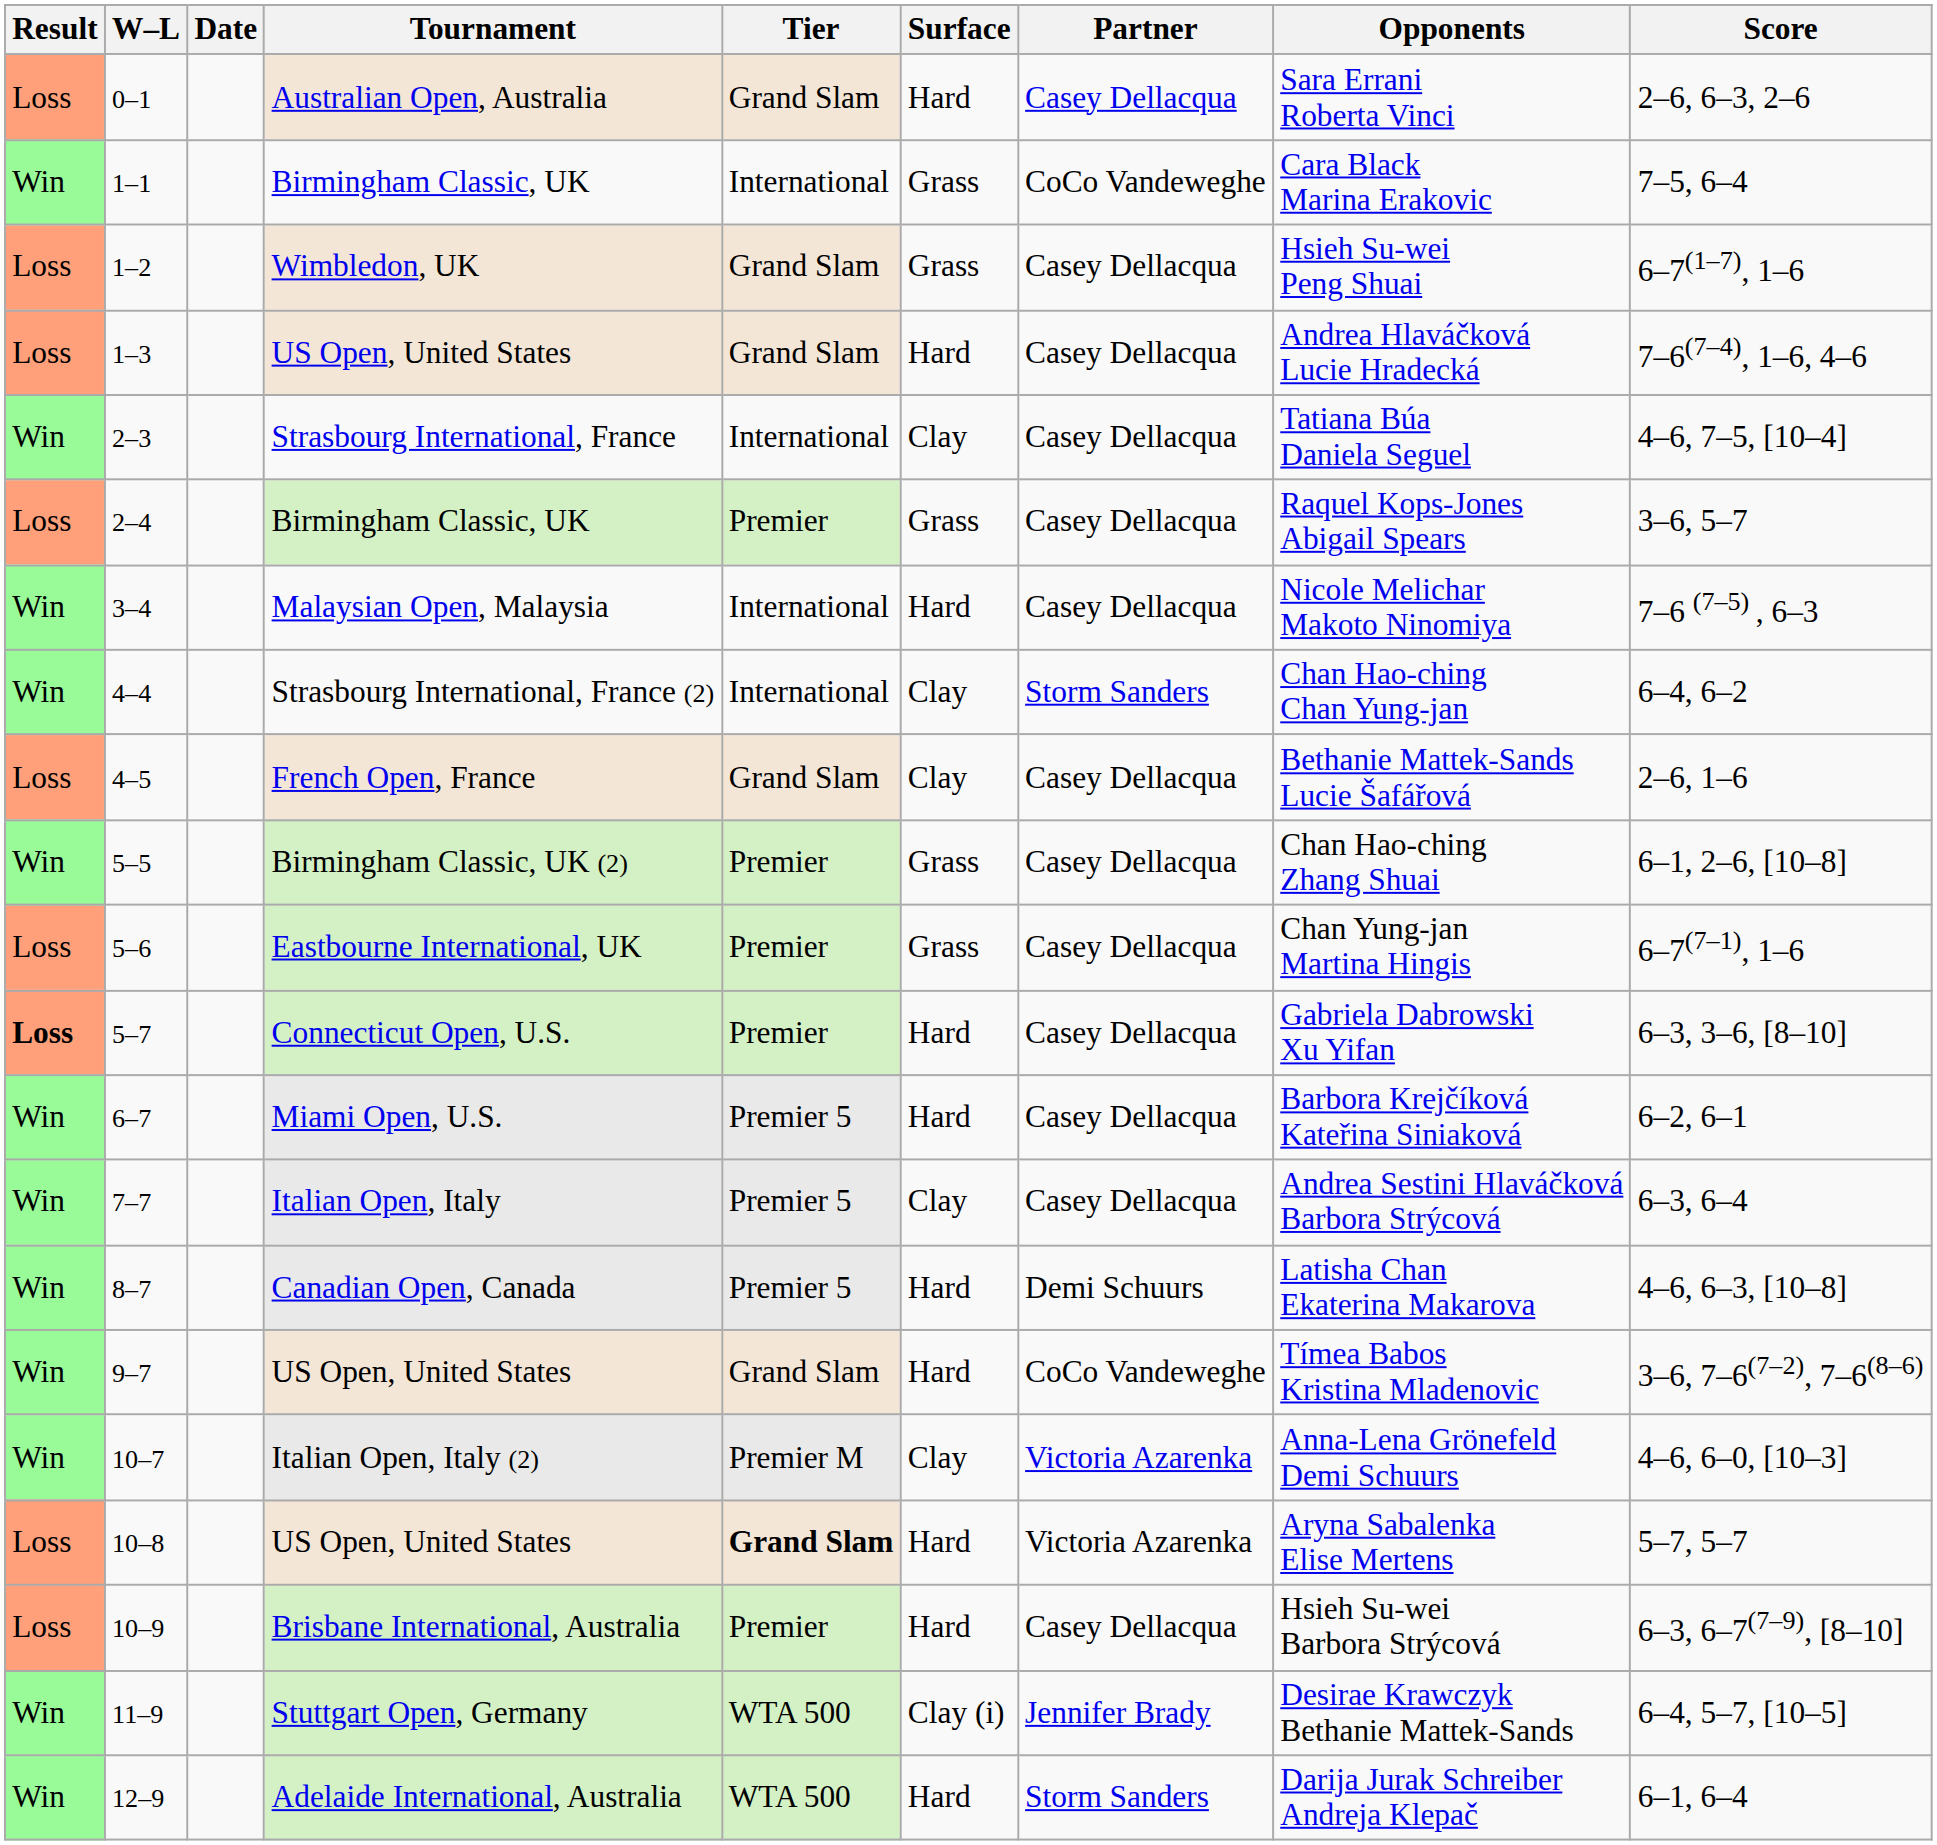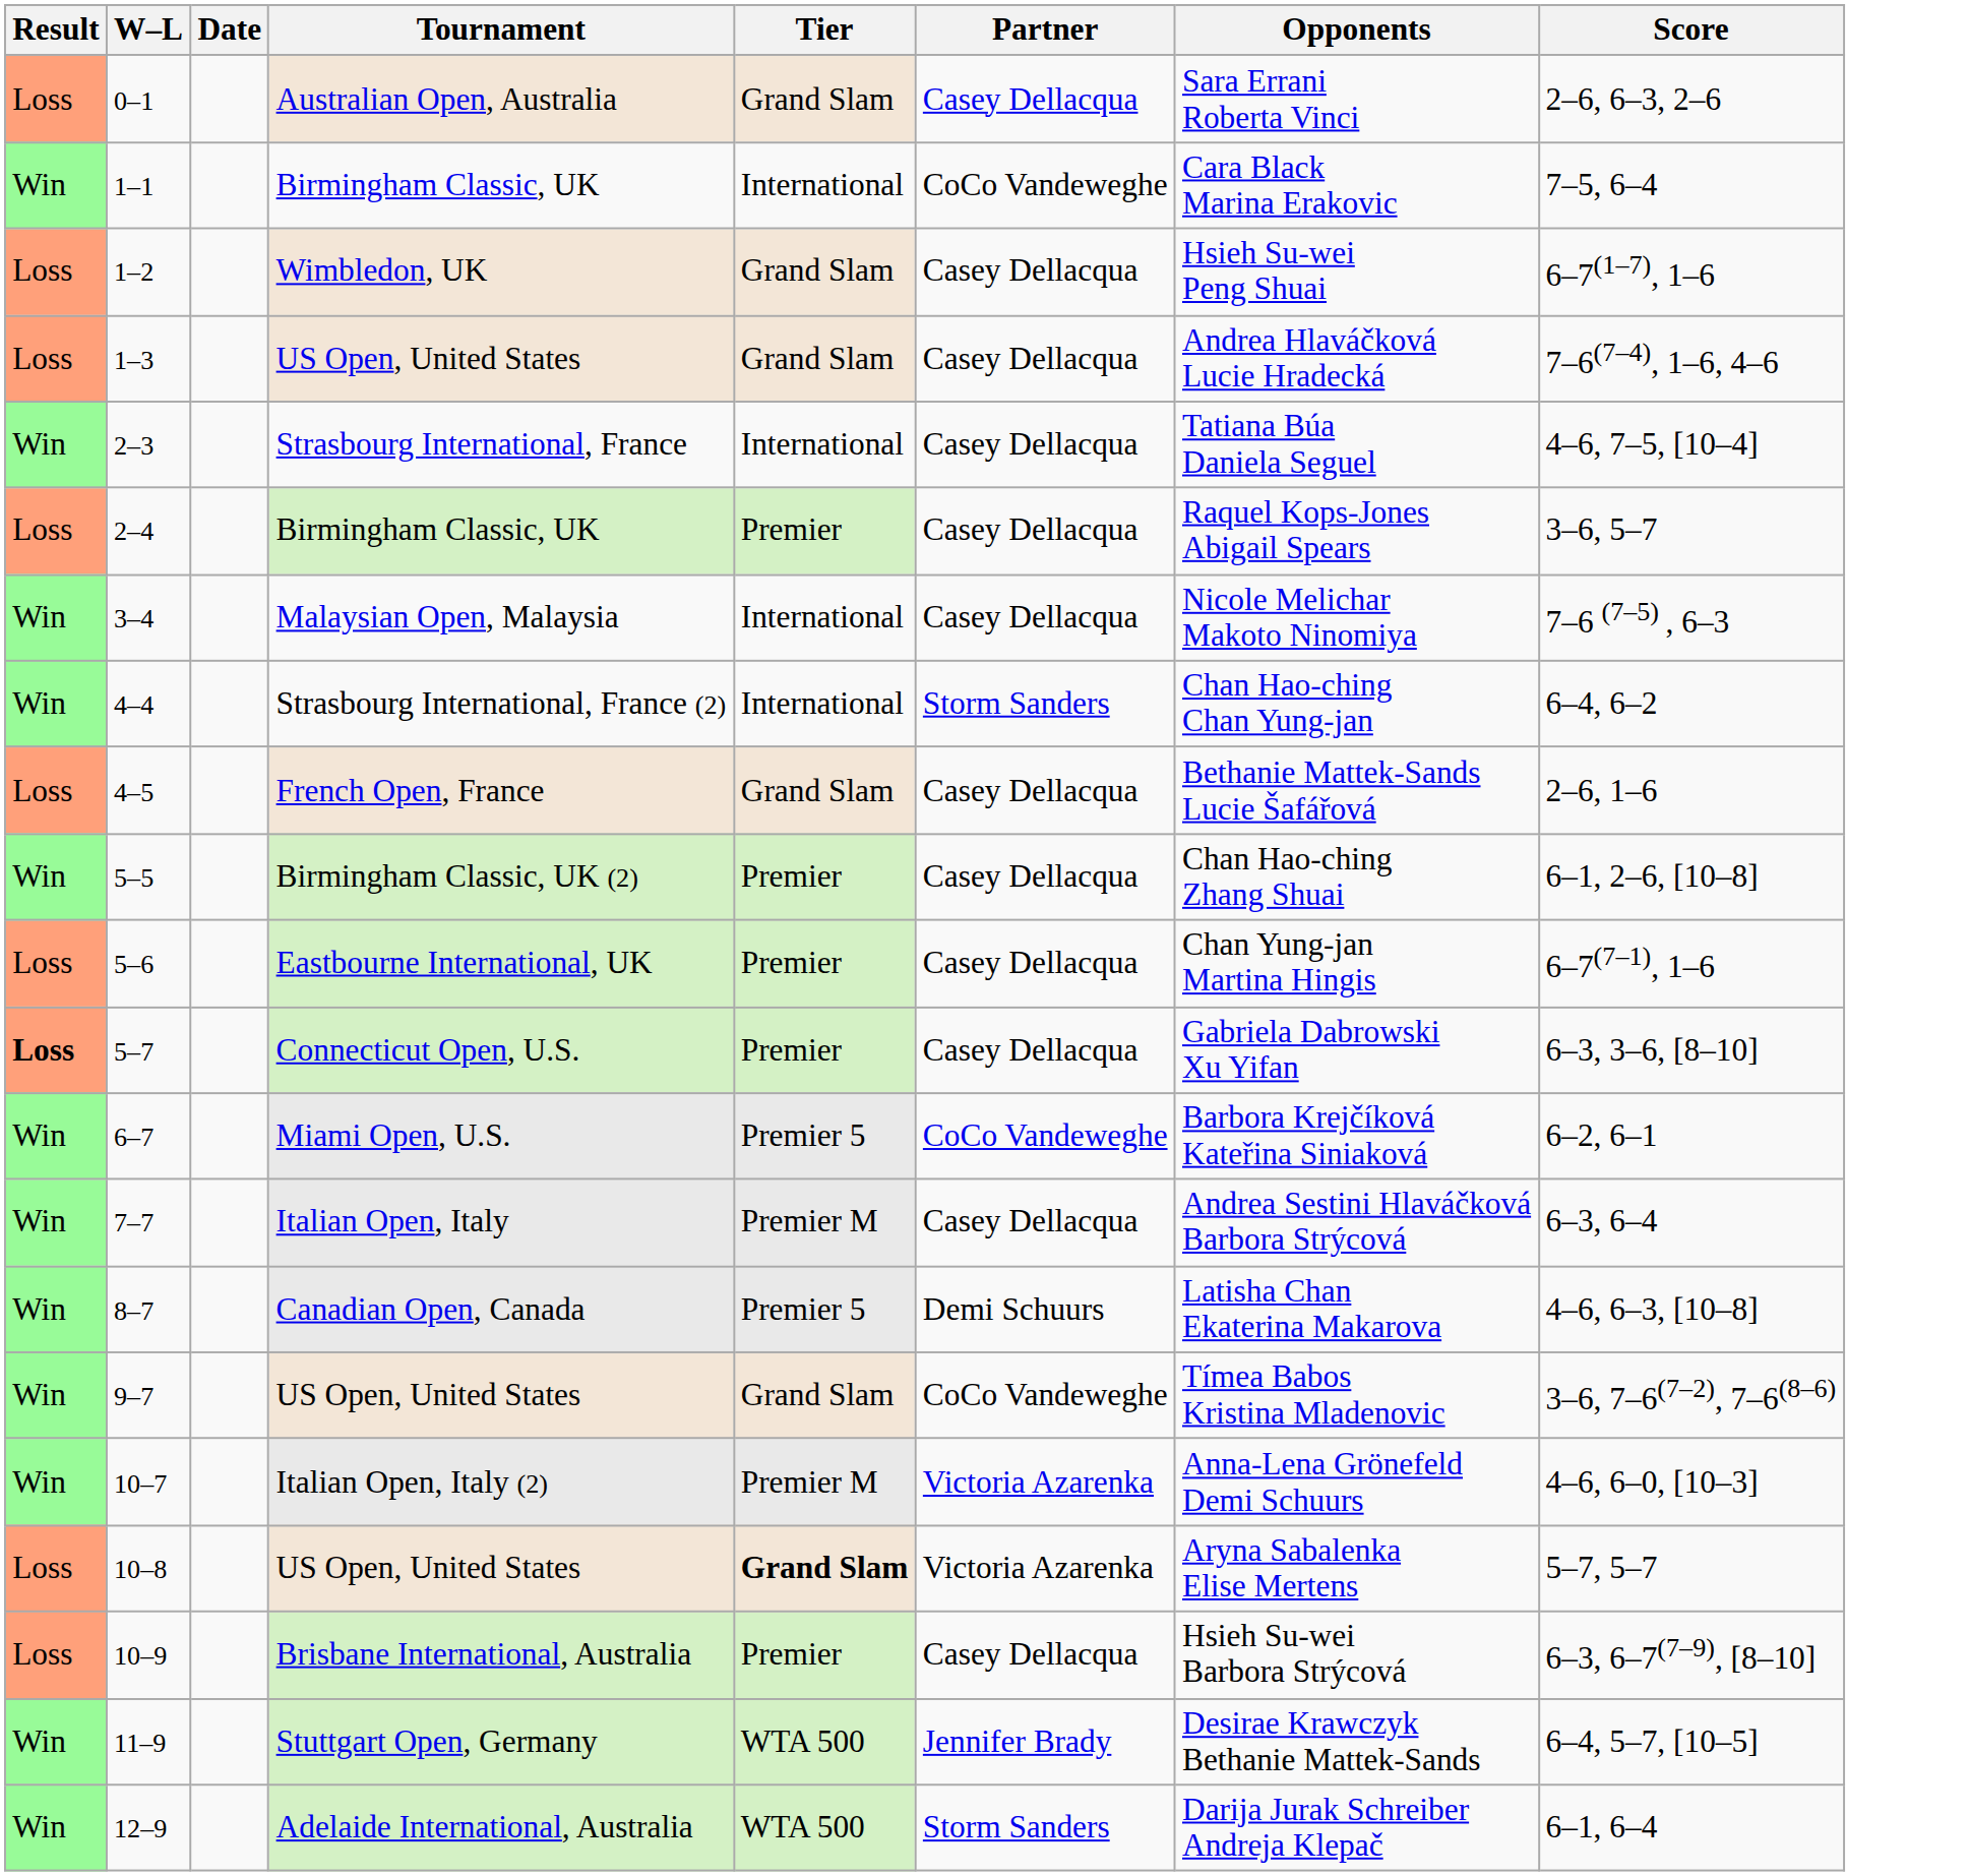- column: Surface | Hard | Grass | Grass | Hard | Clay | Grass | Hard | Clay | Clay | Grass | Grass | Hard | Hard | Clay | Hard | Hard | Clay | Hard | Hard | Clay (i) | Hard
6–7 | Partner: Casey Dellacqua -> CoCo Vandeweghe
7–7 | Tier: Premier 5 -> Premier M
